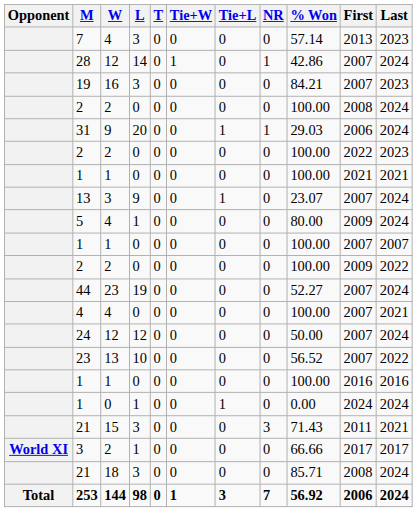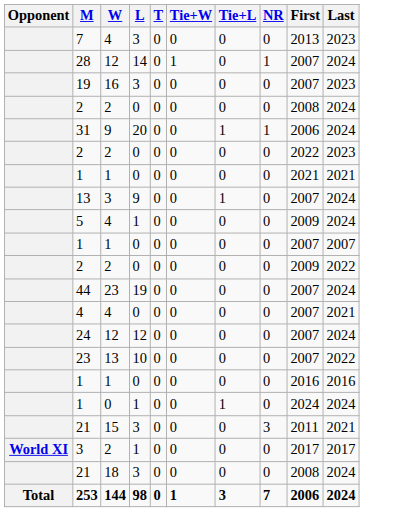- column: % Won | 57.14 | 42.86 | 84.21 | 100.00 | 29.03 | 100.00 | 100.00 | 23.07 | 80.00 | 100.00 | 100.00 | 52.27 | 100.00 | 50.00 | 56.52 | 100.00 | 0.00 | 71.43 | 66.66 | 85.71 | 56.92
